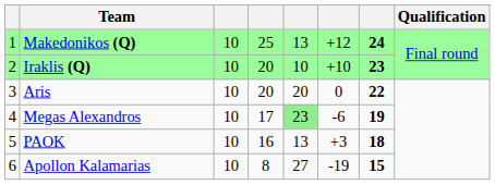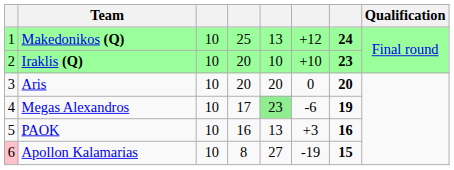Aris | column 7: 22 -> 20
PAOK | column 7: 18 -> 16
Apollon Kalamarias | column 1: no background -> pink background
